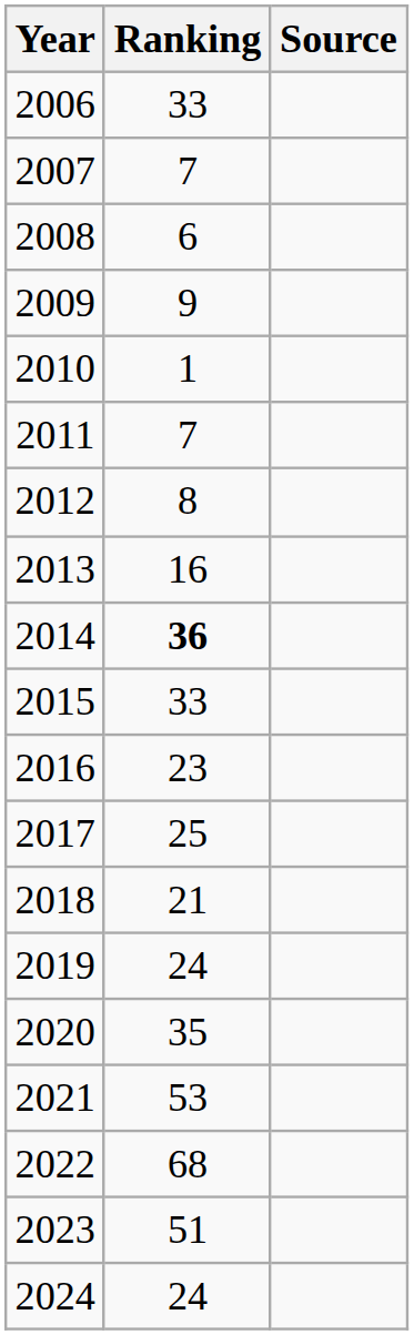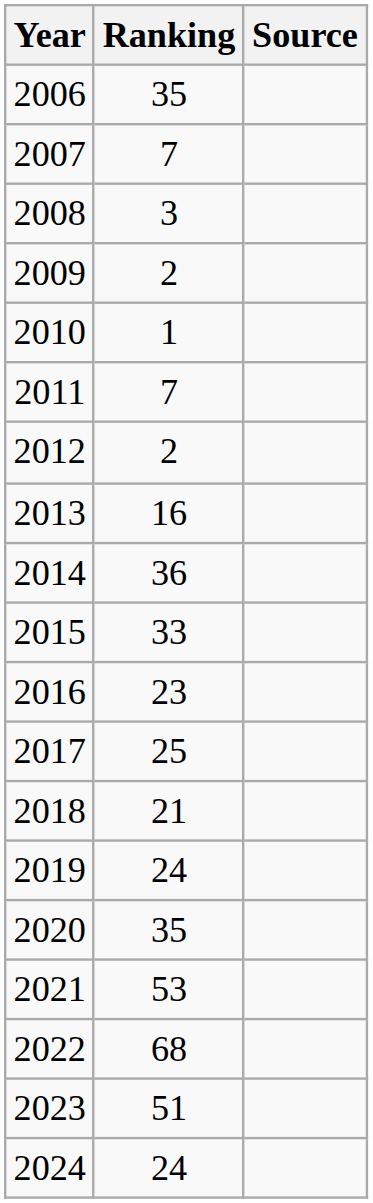2006 | Ranking: 33 -> 35
2008 | Ranking: 6 -> 3
2009 | Ranking: 9 -> 2
2012 | Ranking: 8 -> 2
2014 | Ranking: bold -> normal
